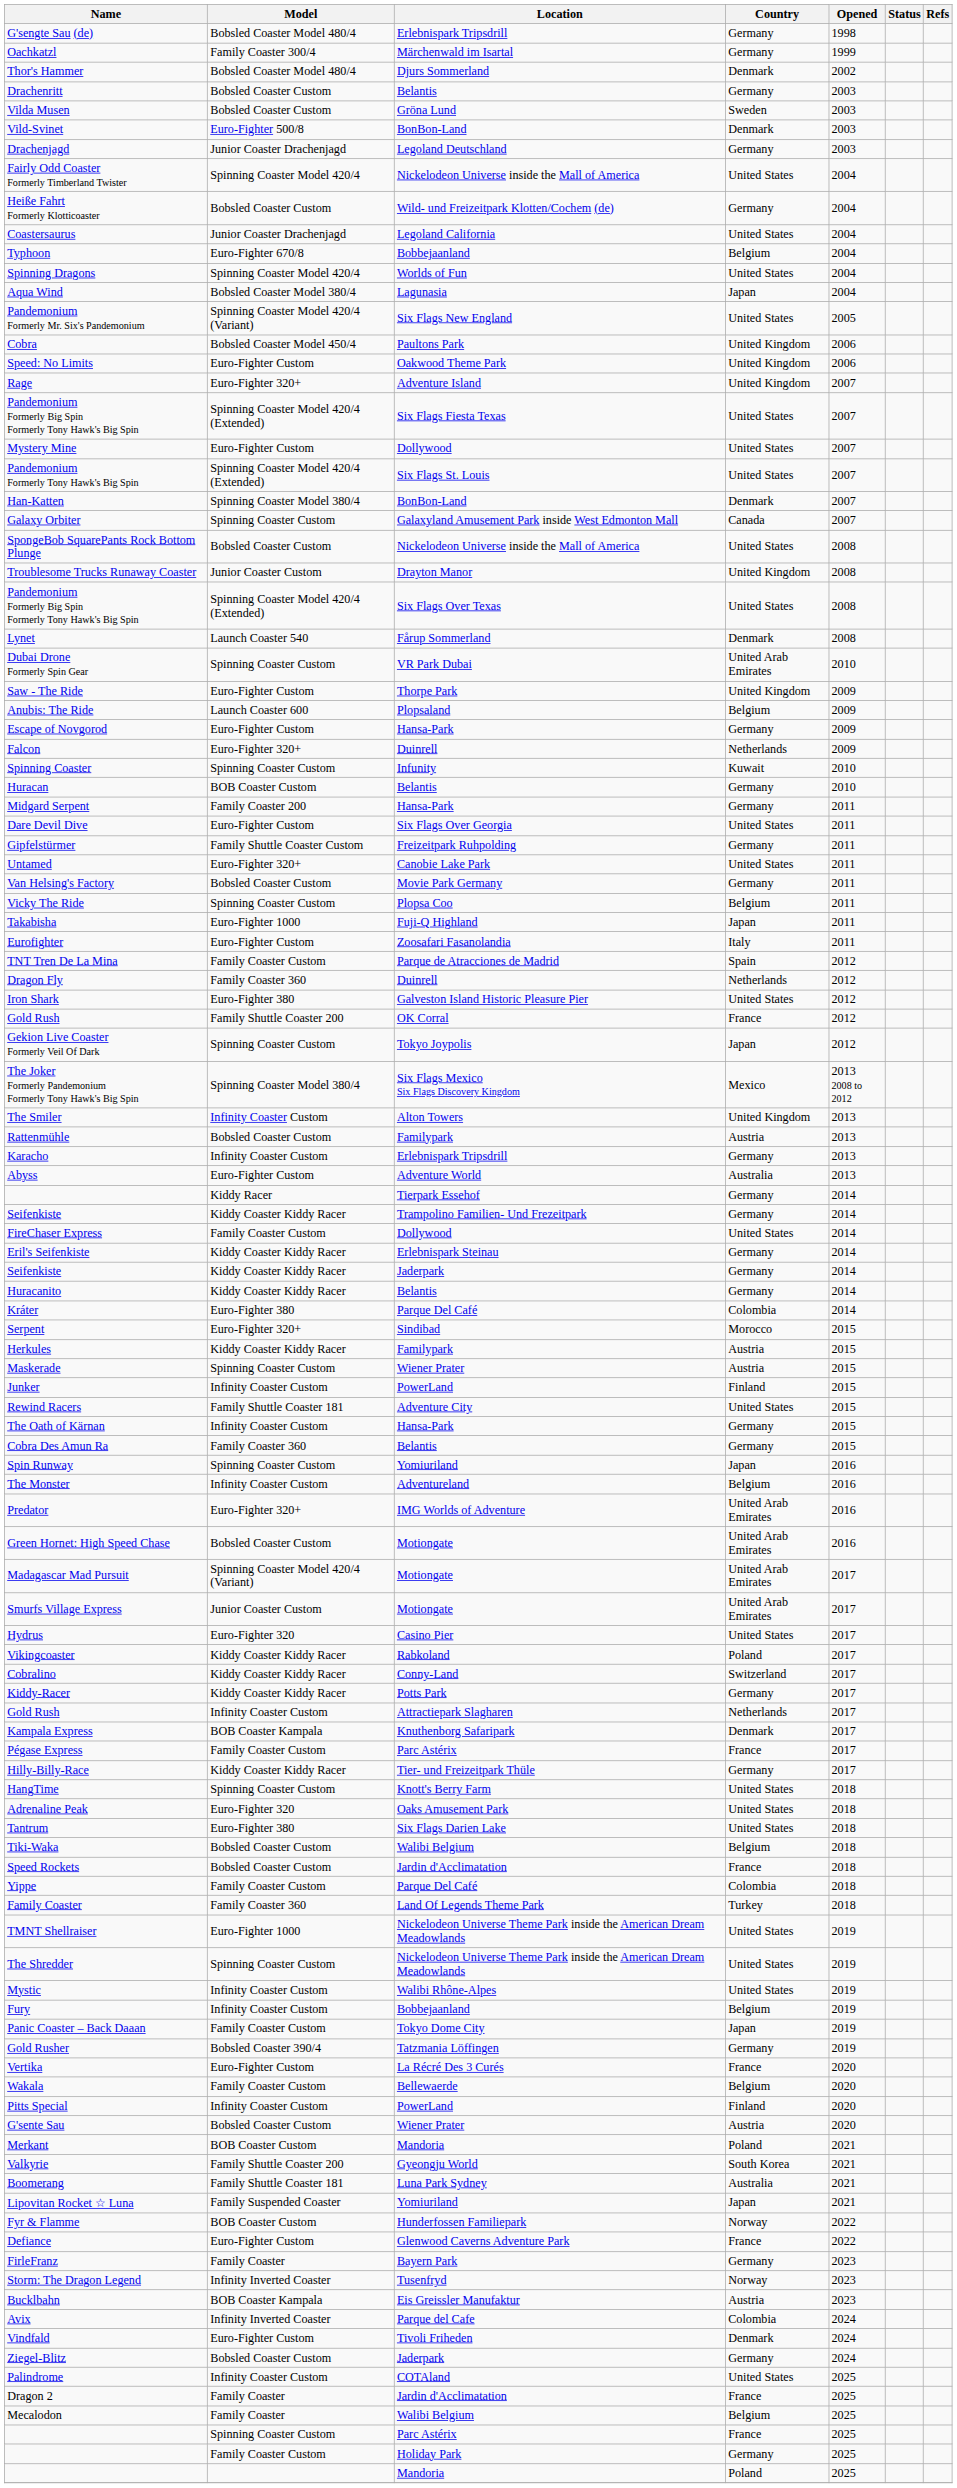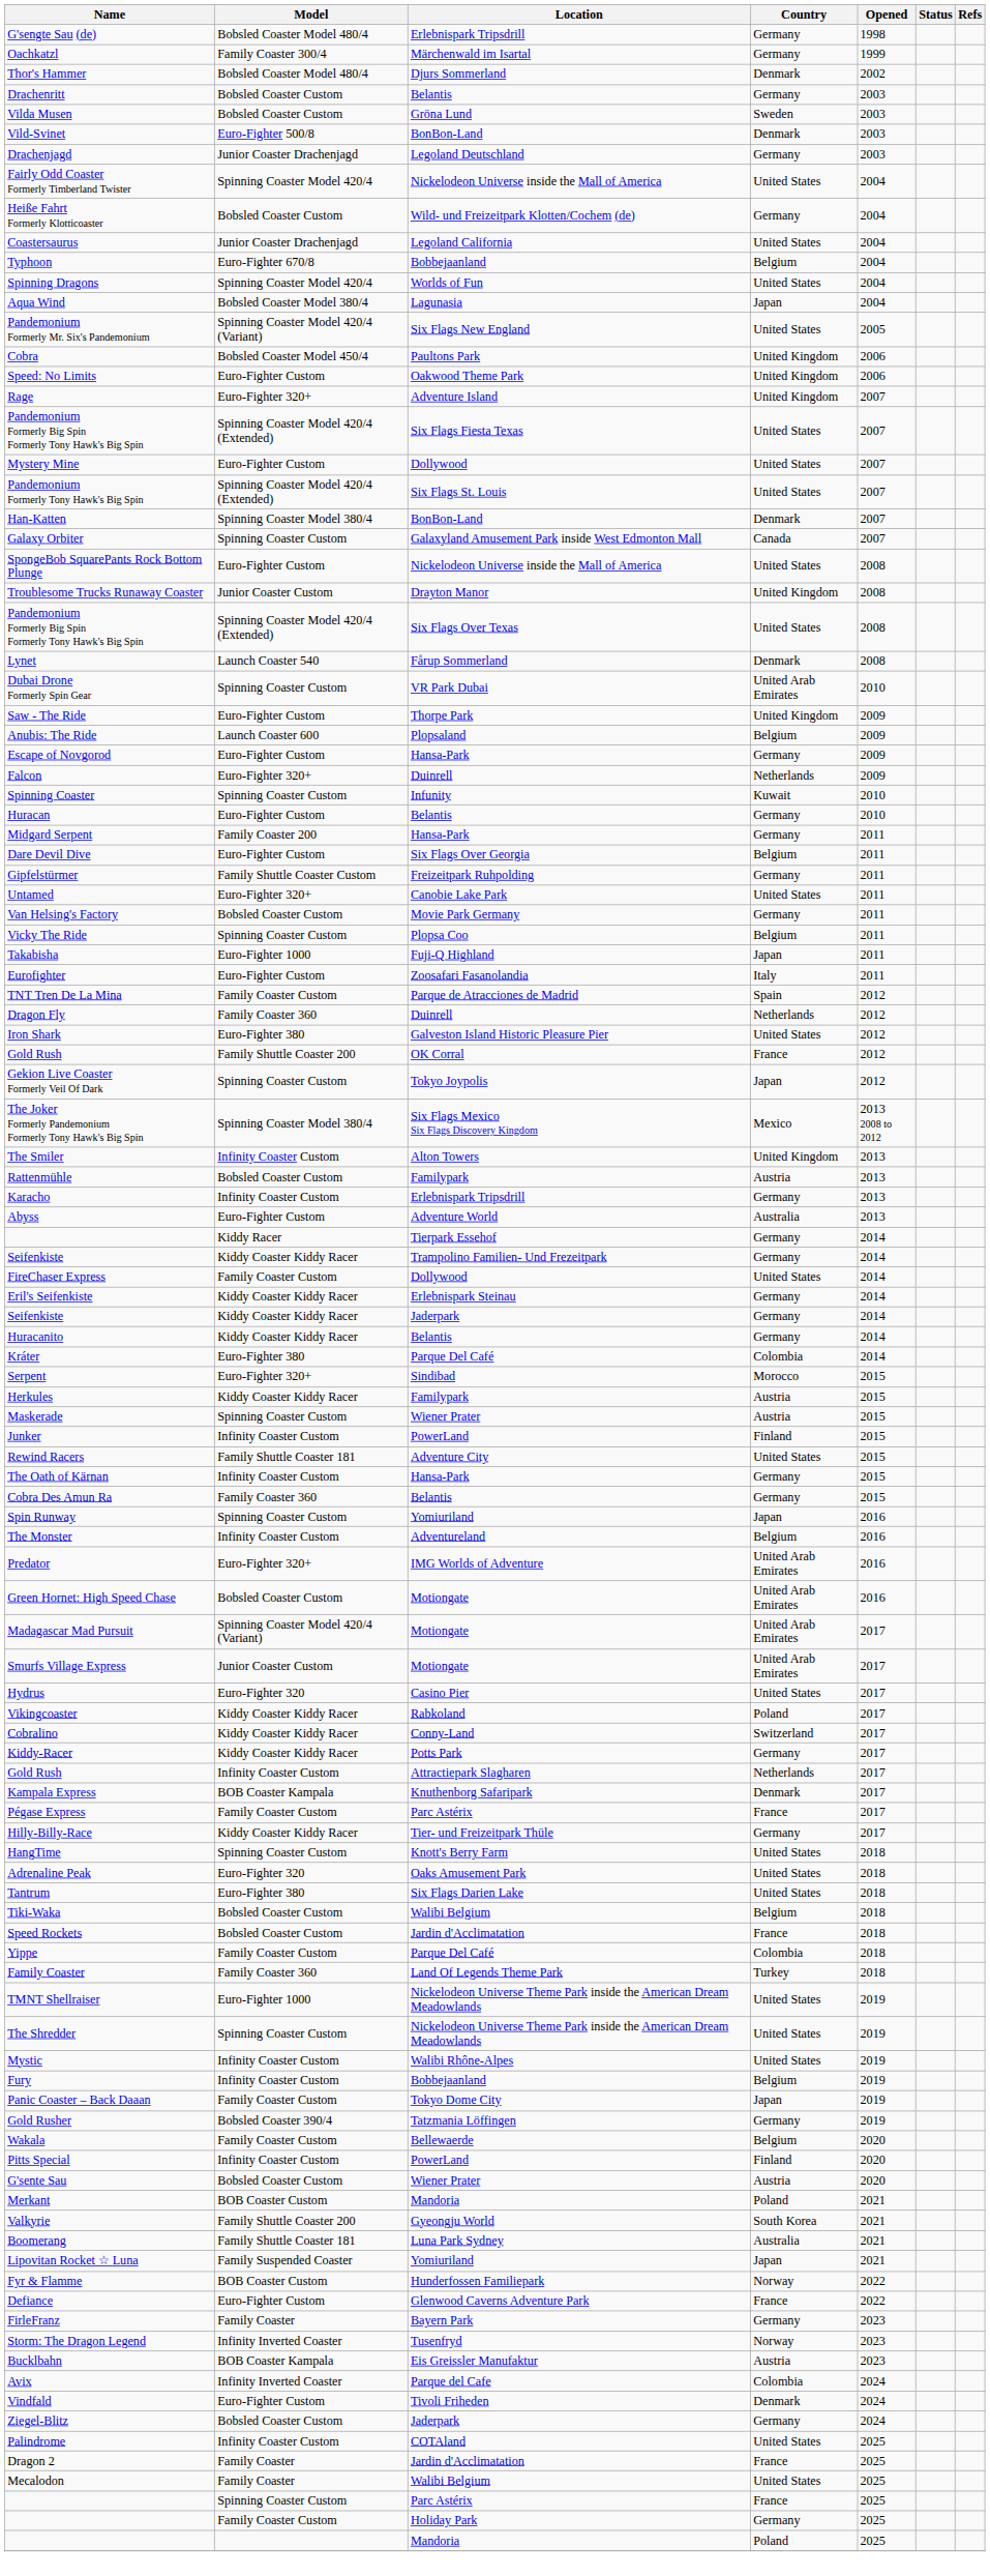SpongeBob SquarePants Rock Bottom Plunge | Model: Bobsled Coaster Custom -> Euro-Fighter Custom
Huracan | Model: BOB Coaster Custom -> Euro-Fighter Custom
Dare Devil Dive | Country: United States -> Belgium
- row: Vertika | Euro-Fighter Custom | La Récré Des 3 Curés | France | 2020
Mecalodon | Country: Belgium -> United States
